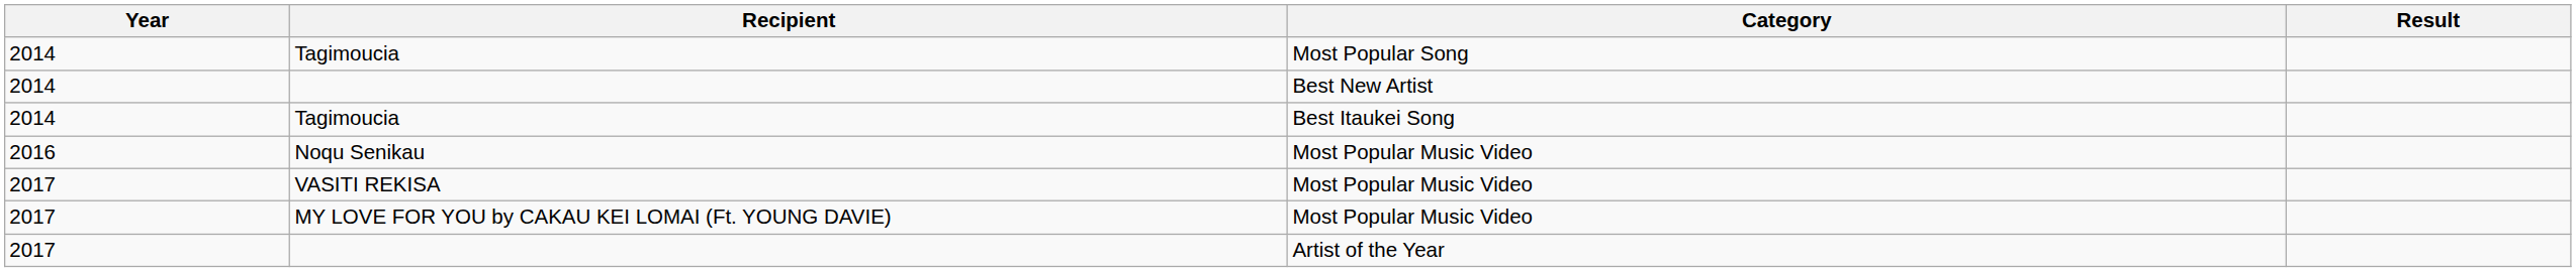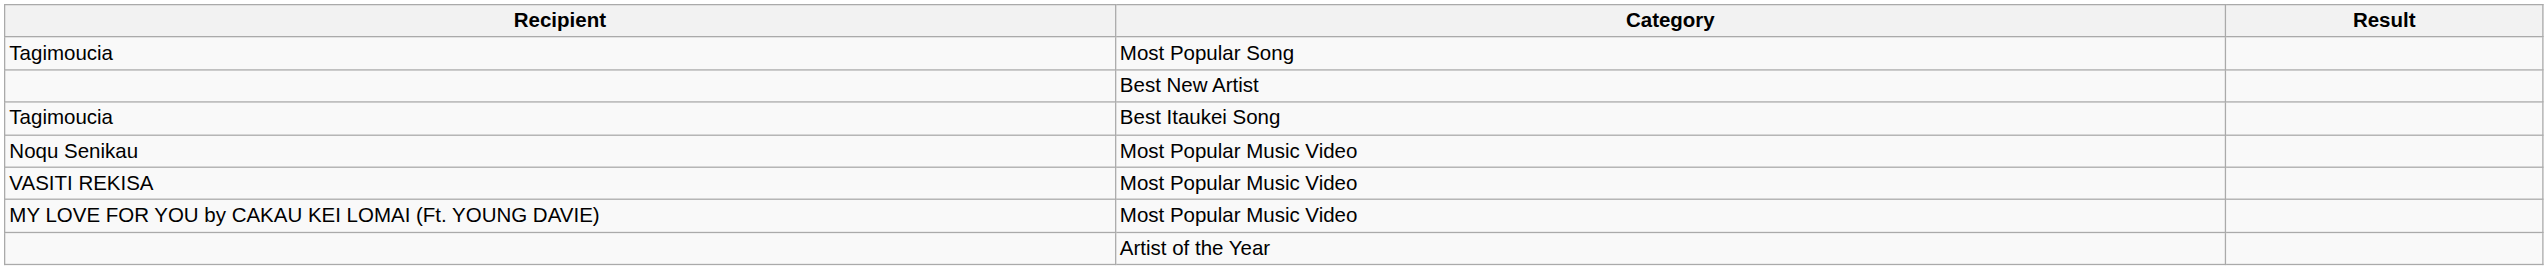- column: Year | 2014 | 2014 | 2014 | 2016 | 2017 | 2017 | 2017
